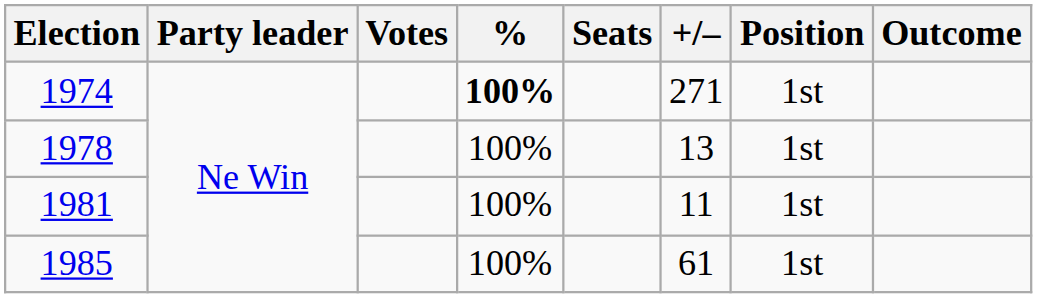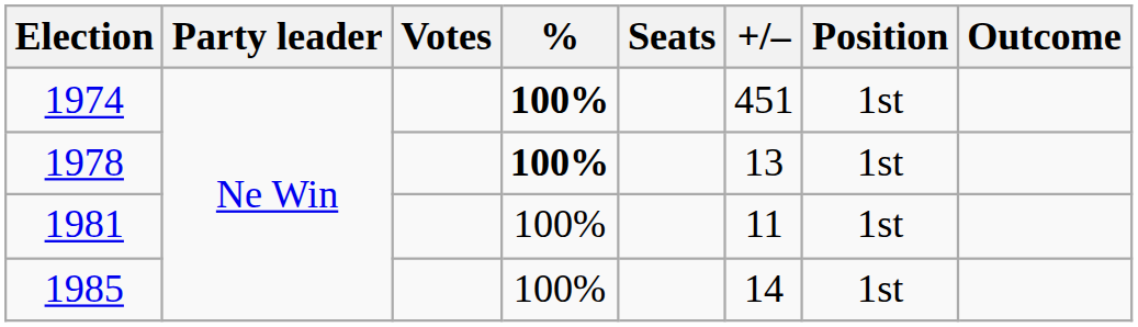1974 | +/–: 271 -> 451
1978 | %: normal -> bold
1985 | +/–: 61 -> 14
